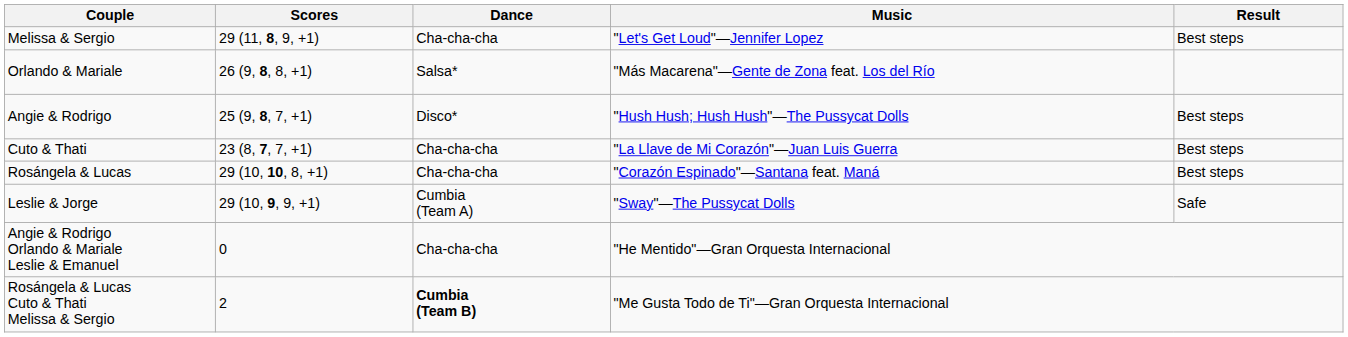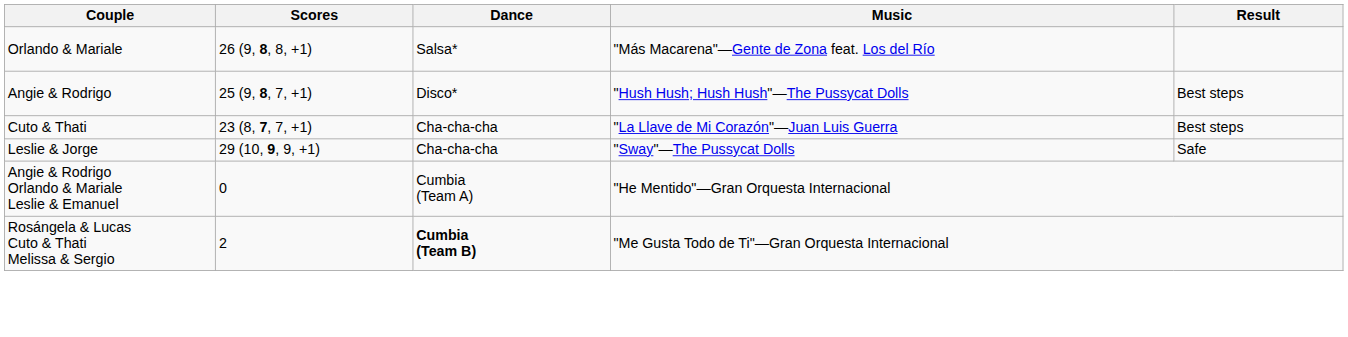- row: Melissa & Sergio | 29 (11, 8, 9, +1) | Cha-cha-cha | "Let's Get Loud"—Jennifer Lopez | Best steps
- row: Rosángela & Lucas | 29 (10, 10, 8, +1) | Cha-cha-cha | "Corazón Espinado"—Santana feat. Maná | Best steps
Leslie & Jorge | Dance: Cumbia (Team A) -> Cha-cha-cha
Angie & Rodrigo Orlando & Mariale Leslie & Emanuel | Dance: Cha-cha-cha -> Cumbia (Team A)
